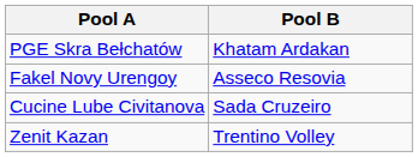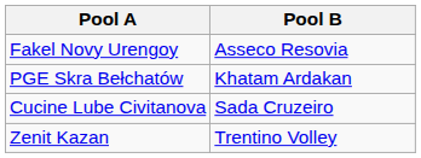rows swapped: PGE Skra Bełchatów <-> Fakel Novy Urengoy
